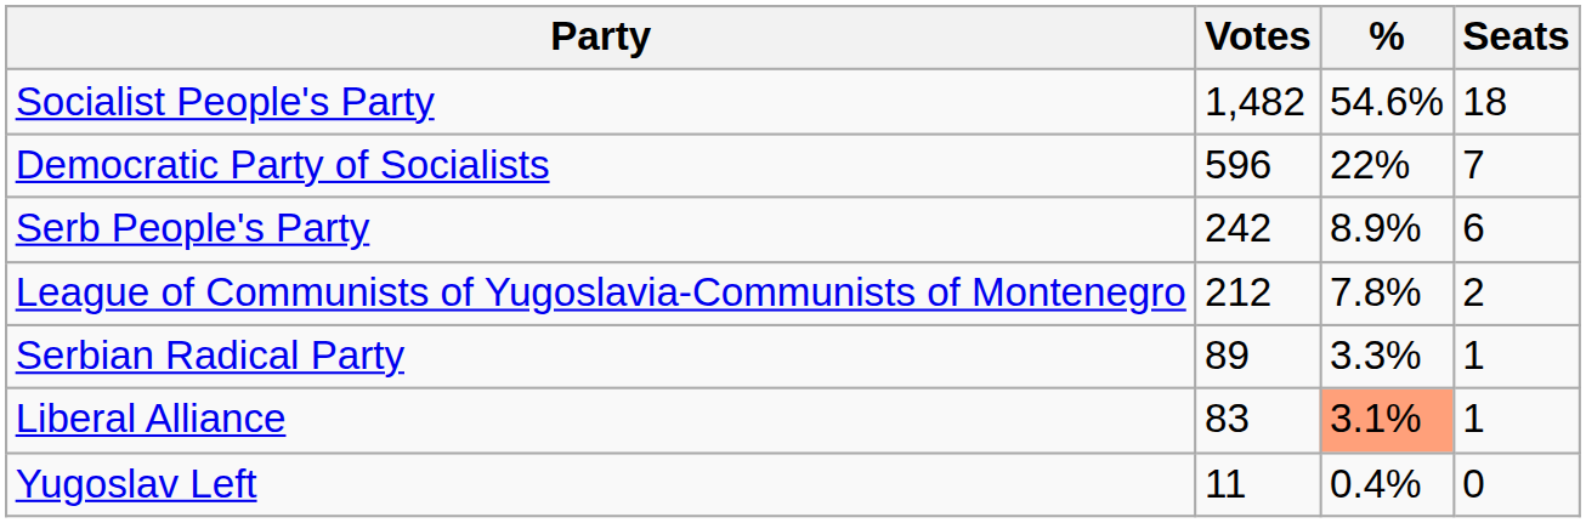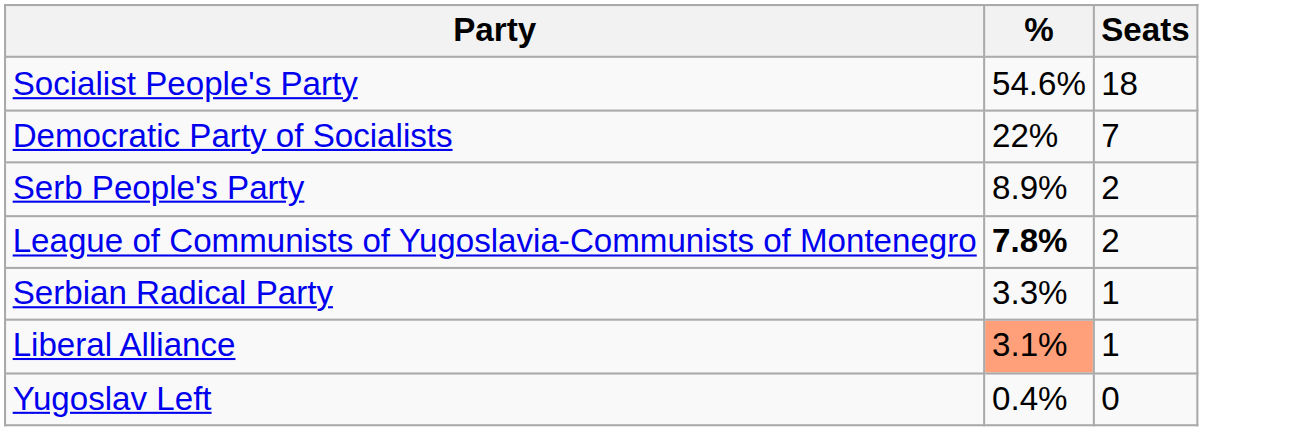- column: Votes | 1,482 | 596 | 242 | 212 | 89 | 83 | 11
Serb People's Party | Seats: 6 -> 2
League of Communists of Yugoslavia-Communists of Montenegro | %: normal -> bold
